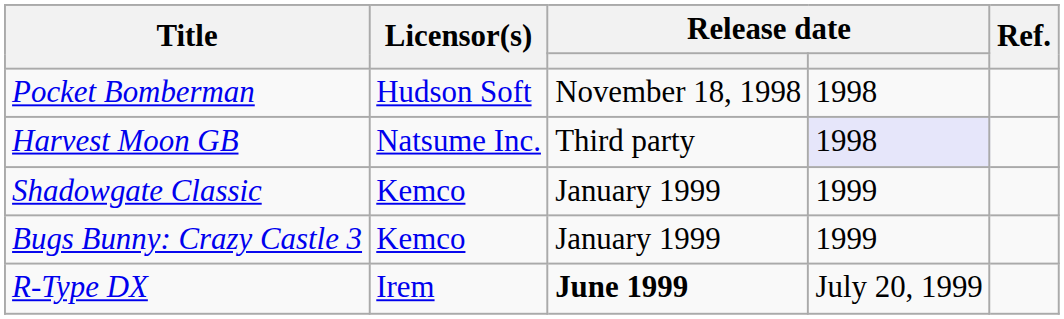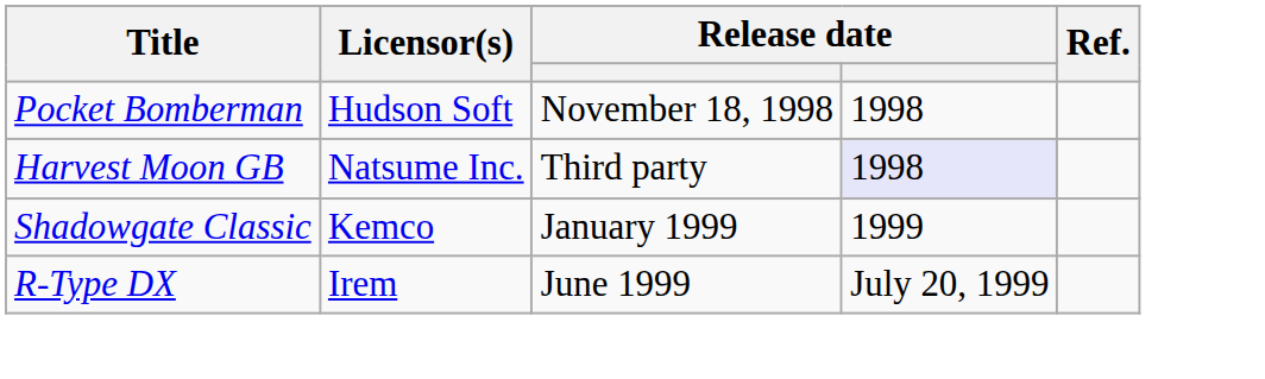- row: Bugs Bunny: Crazy Castle 3 | Kemco | January 1999 | 1999
R-Type DX | column 3: bold -> normal
